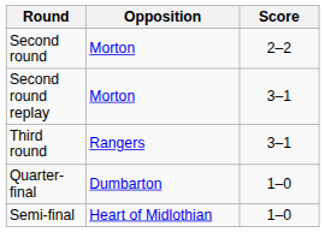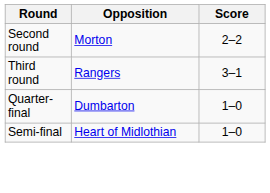- row: Second round replay | Morton | 3–1
